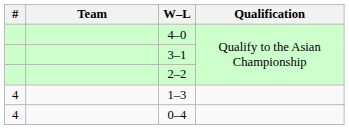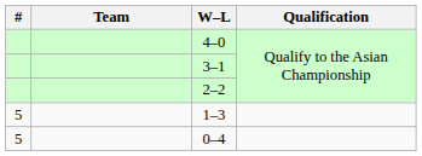1–3 | #: 4 -> 5
0–4 | #: 4 -> 5
